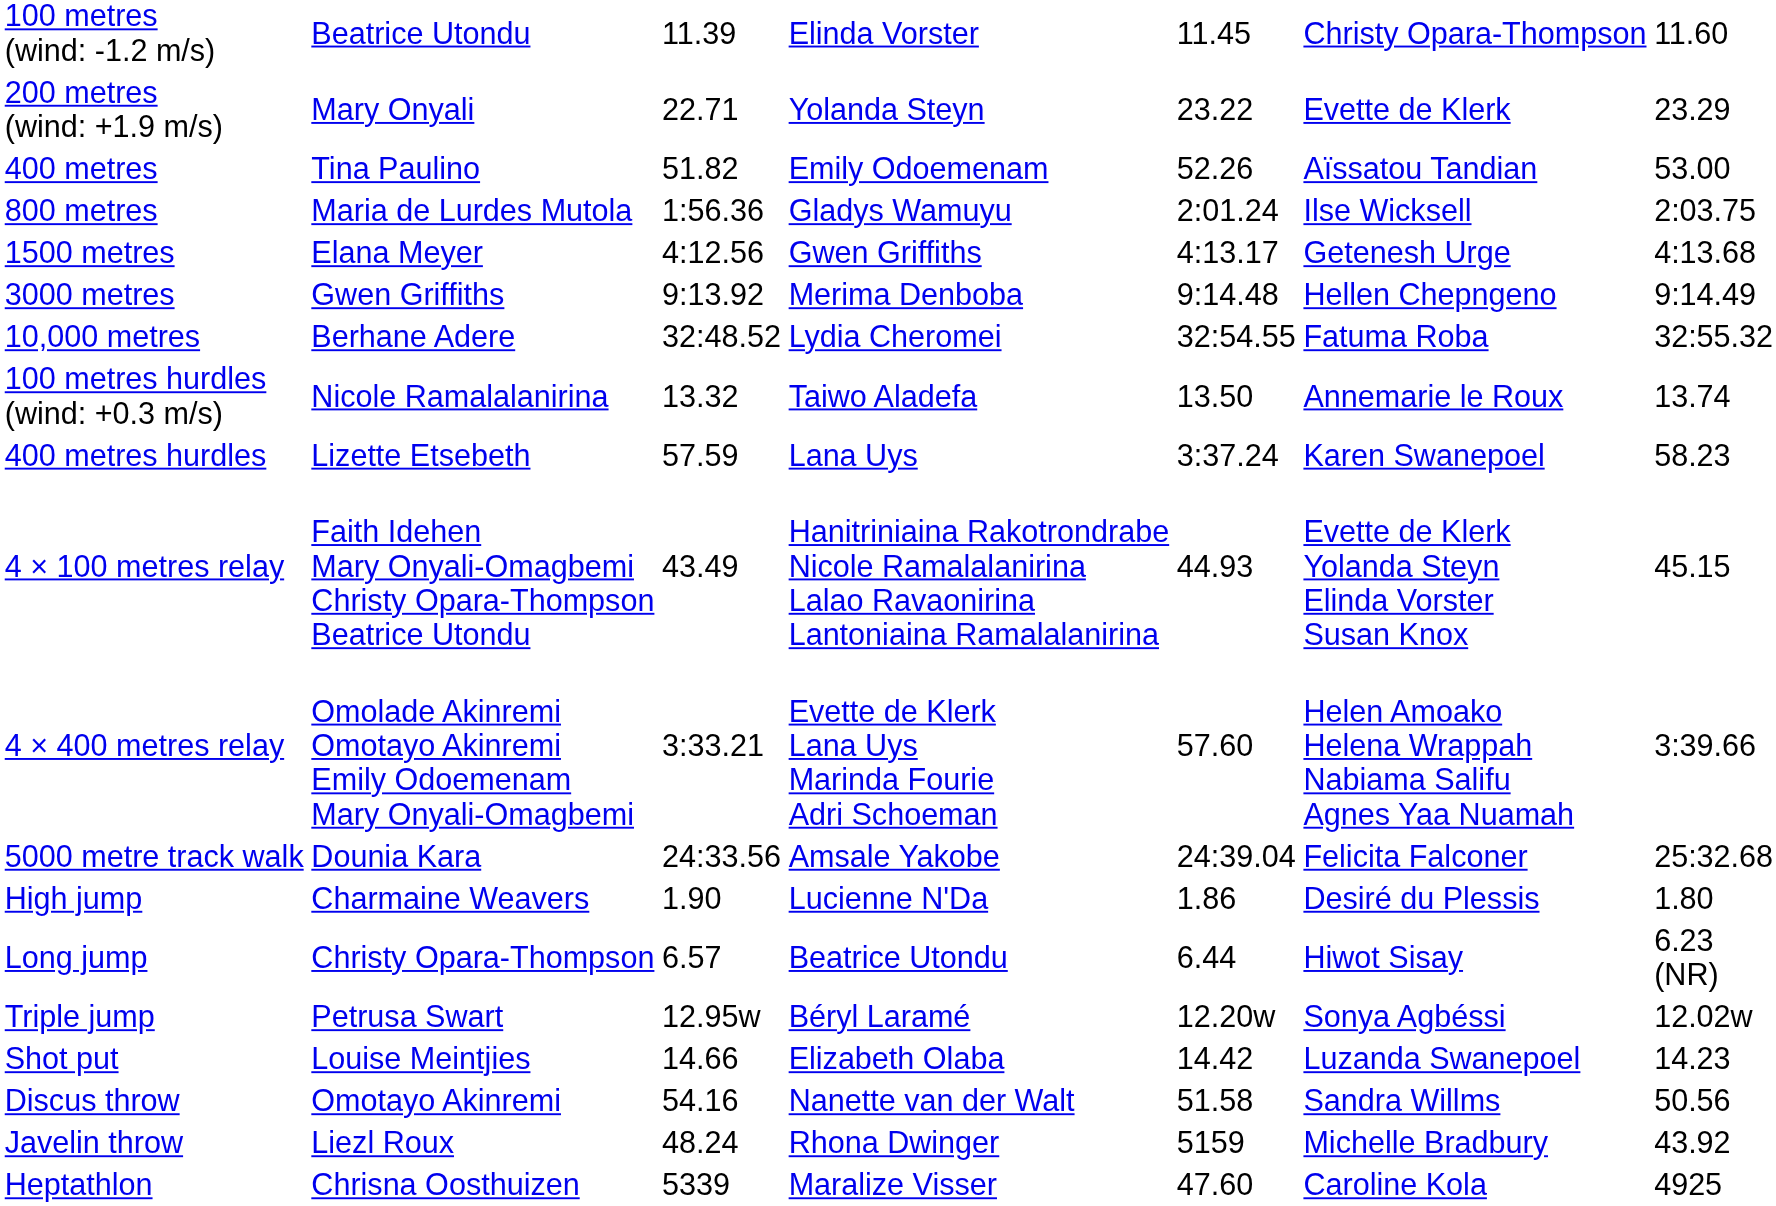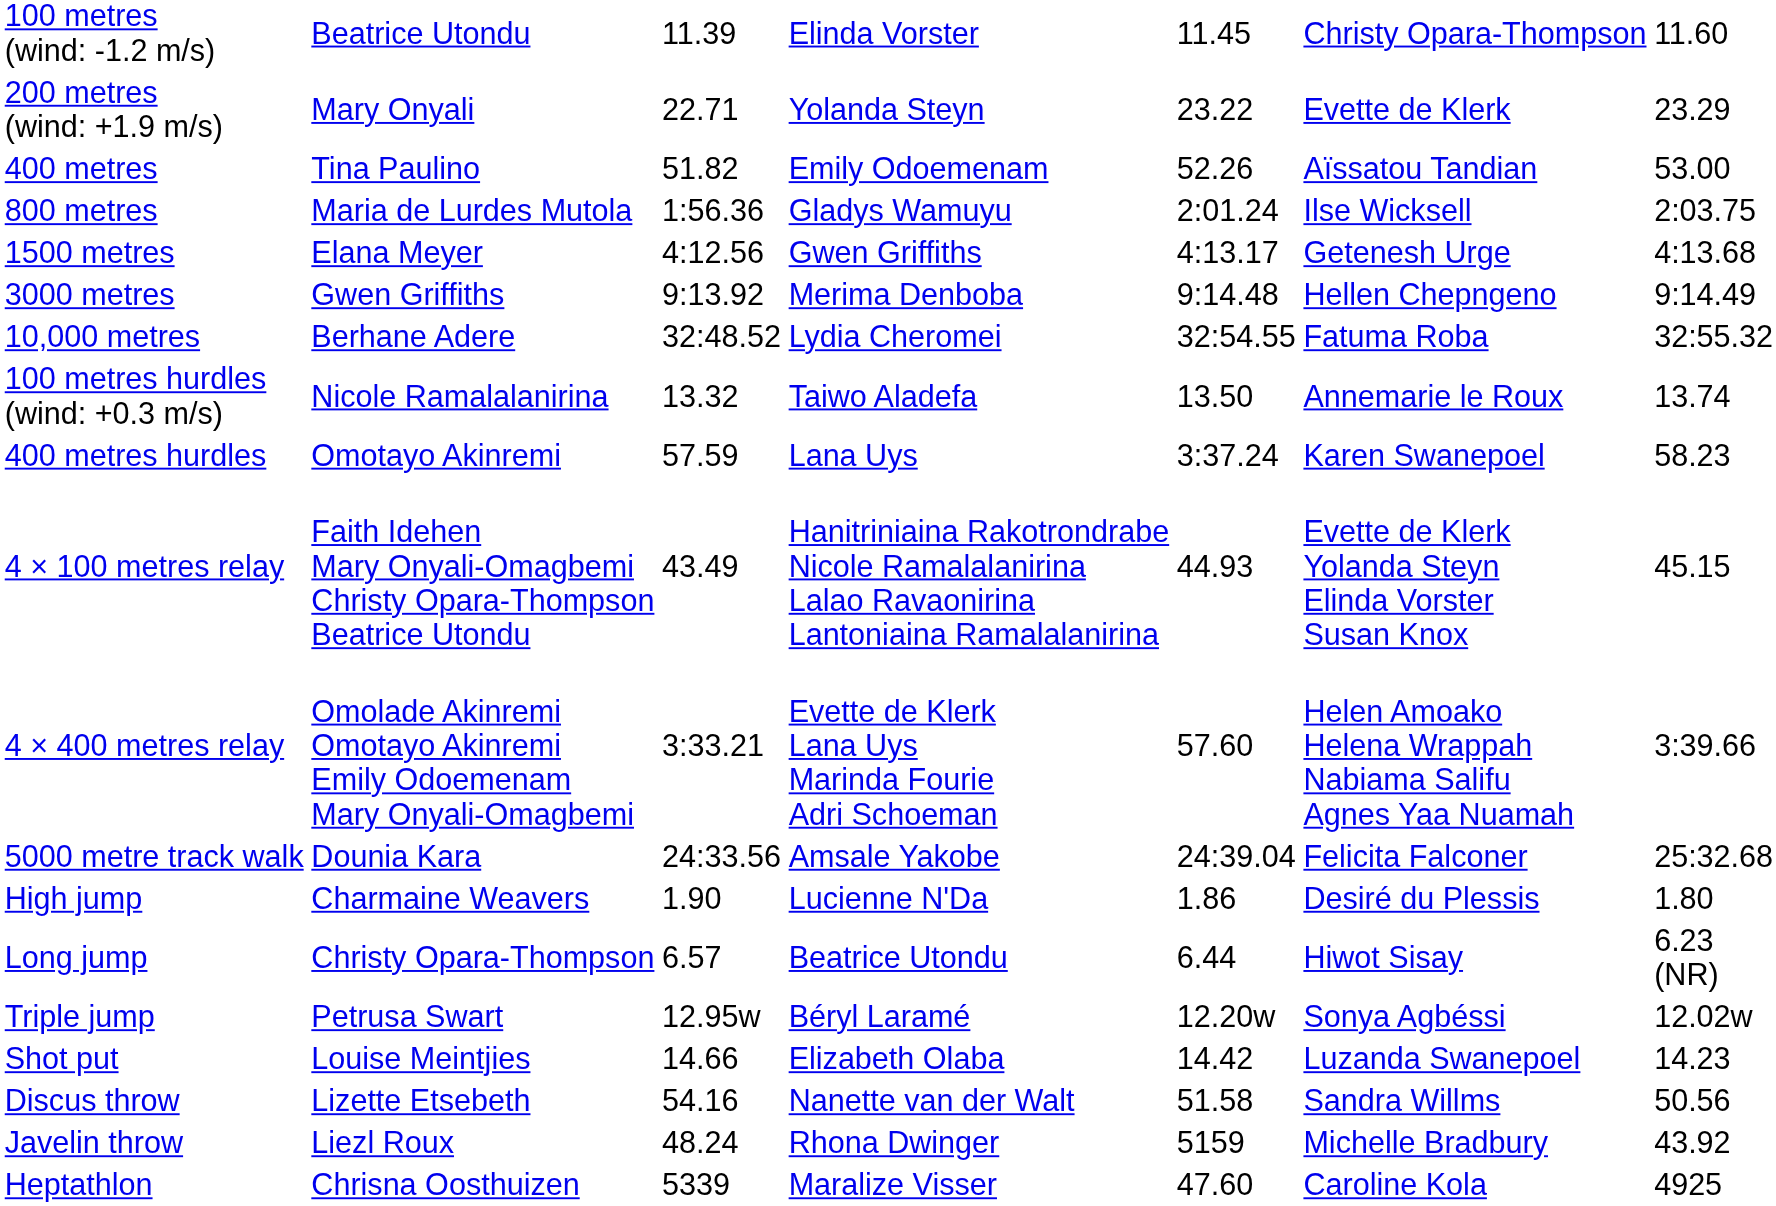400 metres hurdles | column 2: Lizette Etsebeth -> Omotayo Akinremi
Discus throw | column 2: Omotayo Akinremi -> Lizette Etsebeth
